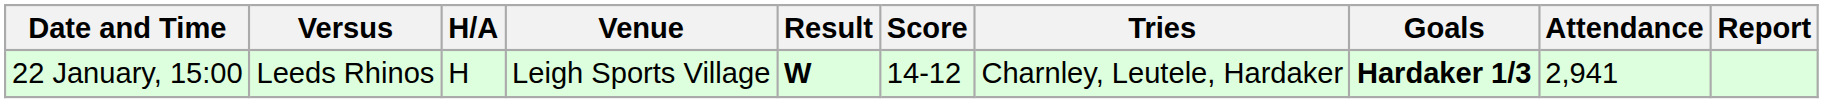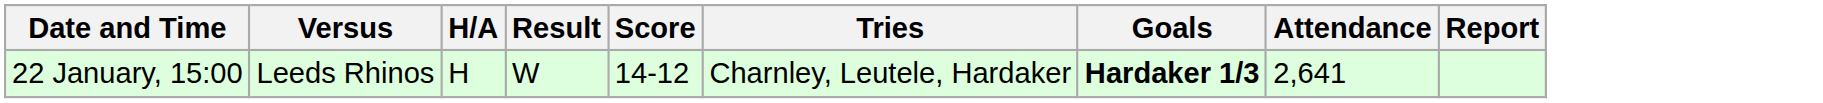- column: Venue | Leigh Sports Village
22 January, 15:00 | Result: bold -> normal
22 January, 15:00 | Attendance: 2,941 -> 2,641
